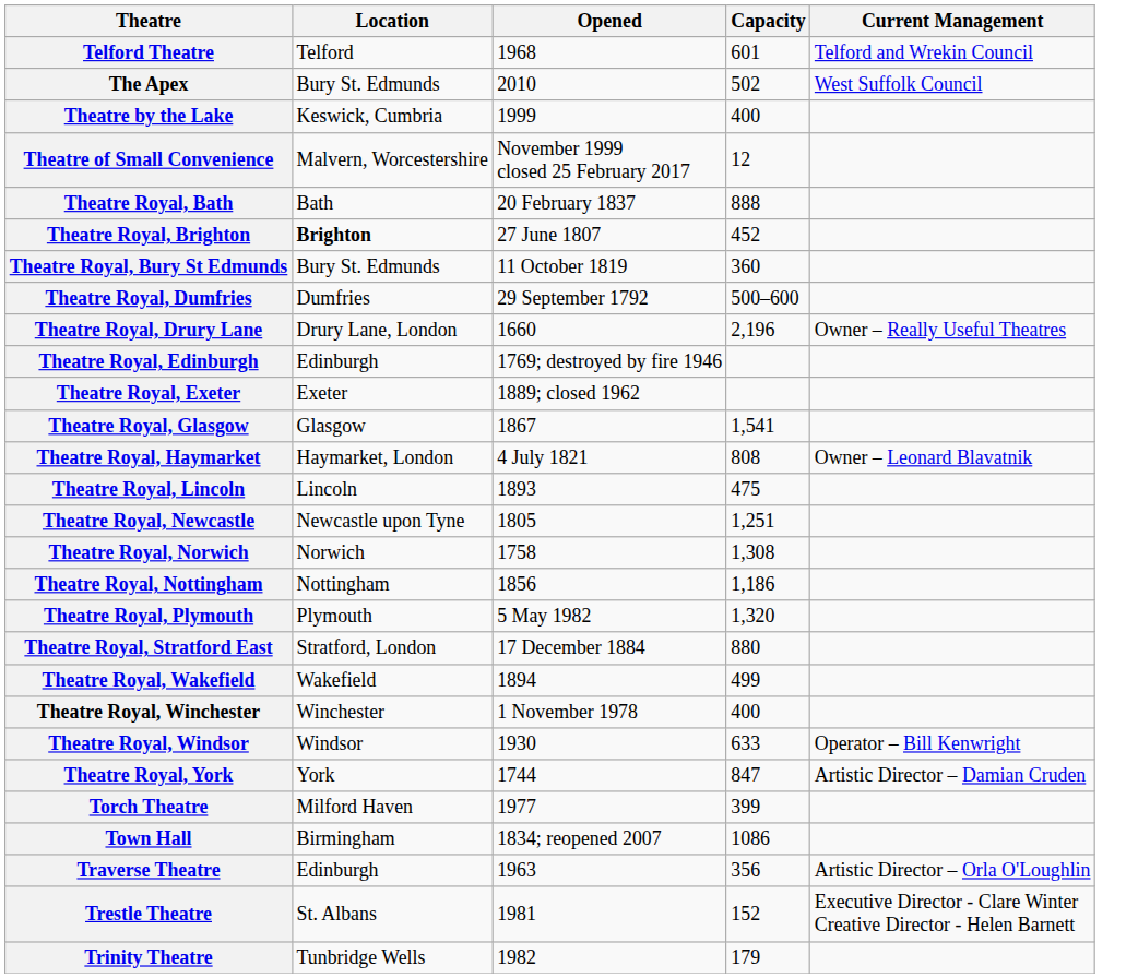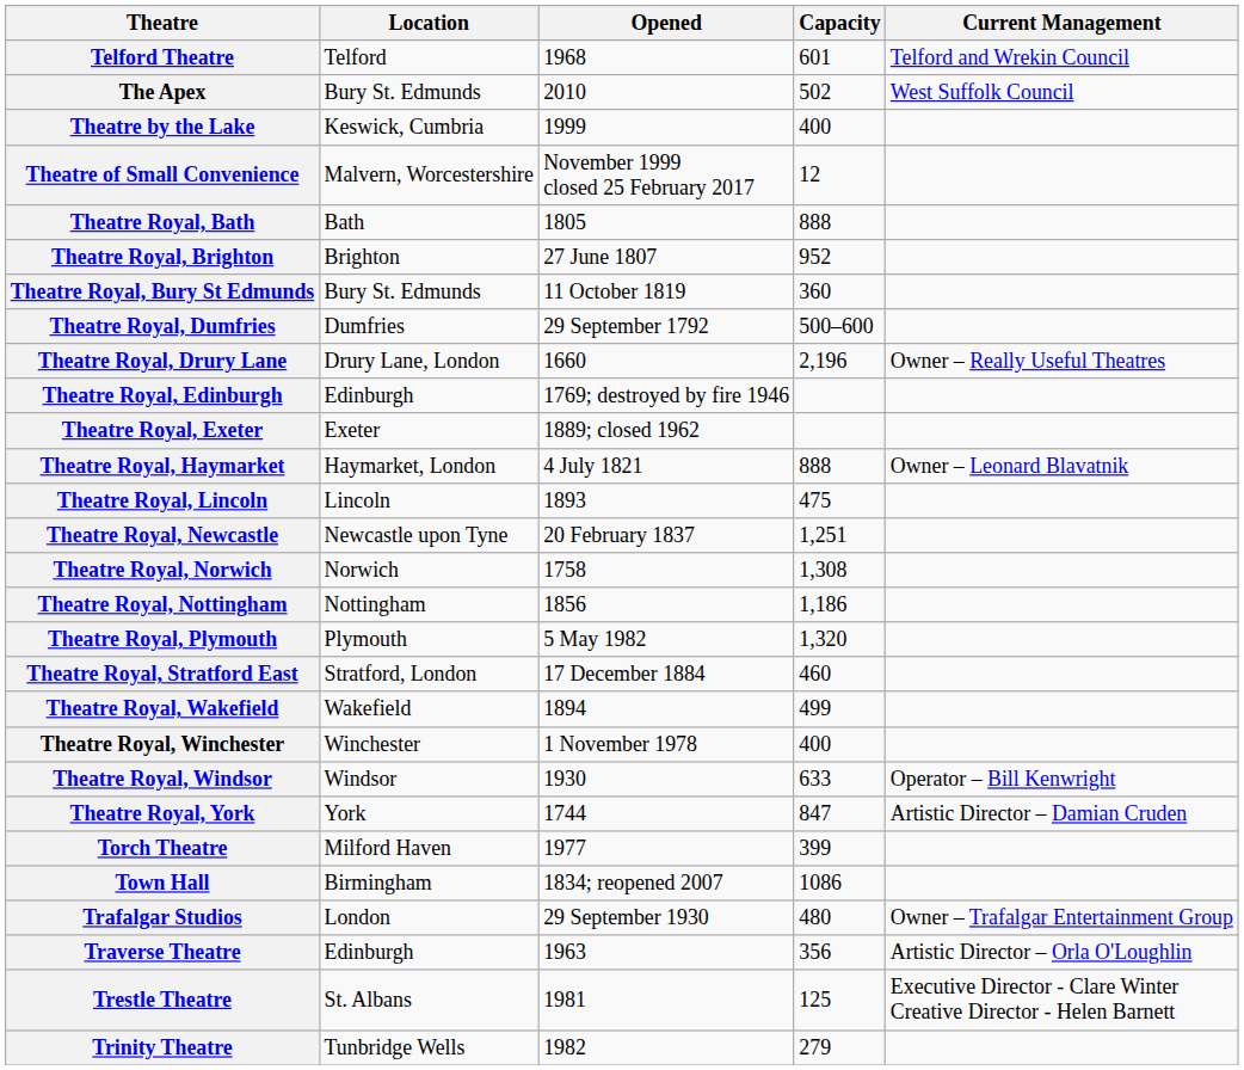Theatre Royal, Bath | Opened: 20 February 1837 -> 1805
Theatre Royal, Brighton | Location: bold -> normal
Theatre Royal, Brighton | Capacity: 452 -> 952
- row: Theatre Royal, Glasgow | Glasgow | 1867 | 1,541
Theatre Royal, Haymarket | Capacity: 808 -> 888
Theatre Royal, Newcastle | Opened: 1805 -> 20 February 1837
Theatre Royal, Stratford East | Capacity: 880 -> 460
+ row: Trafalgar Studios | London | 29 September 1930 | 480 | Owner – Trafalgar Entertainment Group
Trestle Theatre | Capacity: 152 -> 125
Trinity Theatre | Capacity: 179 -> 279
